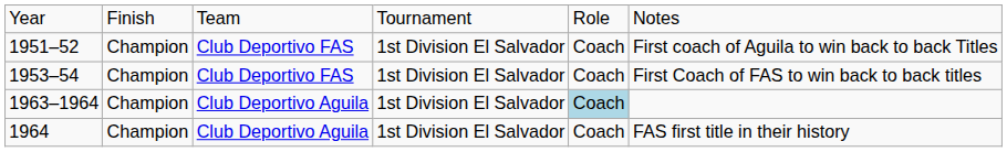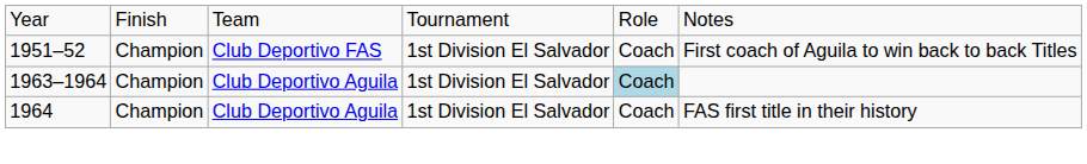- row: 1953–54 | Champion | Club Deportivo FAS | 1st Division El Salvador | Coach | First Coach of FAS to win back to back titles
